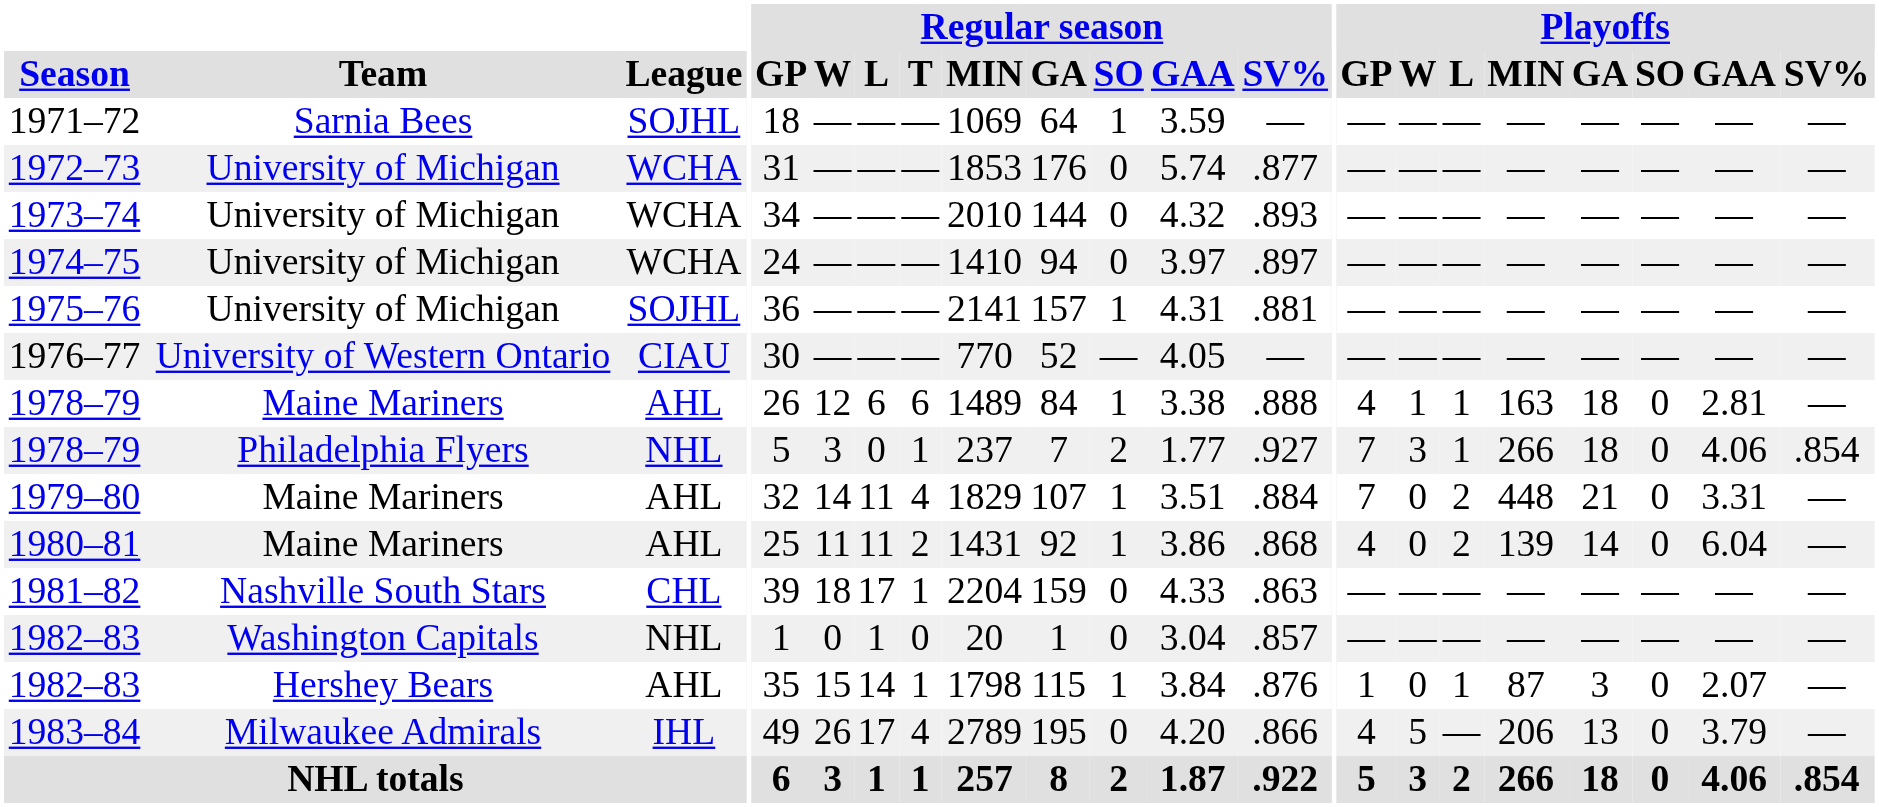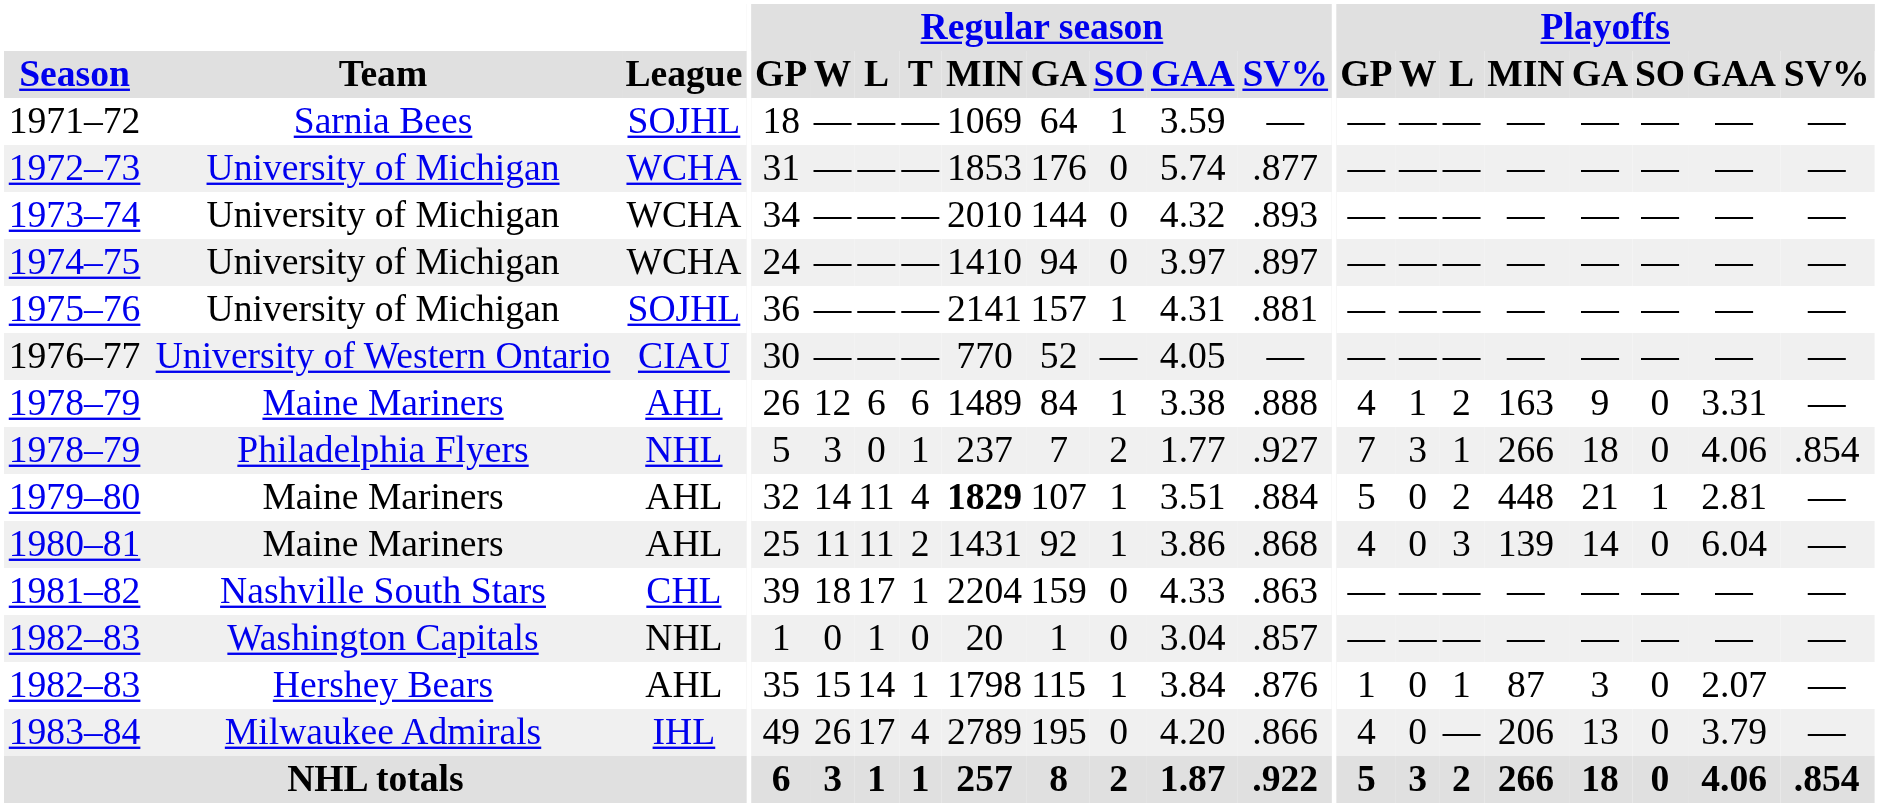1978–79 / Maine Mariners | Playoffs / L: 1 -> 2
1978–79 / Maine Mariners | Playoffs / GA: 18 -> 9
1978–79 / Maine Mariners | Playoffs / GAA: 2.81 -> 3.31
1979–80 | Regular season / MIN: normal -> bold
1979–80 | Playoffs / GP: 7 -> 5
1979–80 | Playoffs / SO: 0 -> 1
1979–80 | Playoffs / GAA: 3.31 -> 2.81
1980–81 | Playoffs / L: 2 -> 3
1983–84 | Playoffs / W: 5 -> 0
